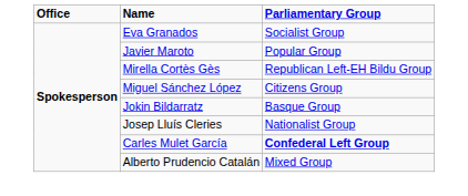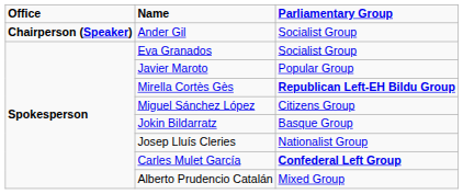+ row: Chairperson (Speaker) | Ander Gil | Socialist Group
Mirella Cortès Gès | Parliamentary Group: normal -> bold
